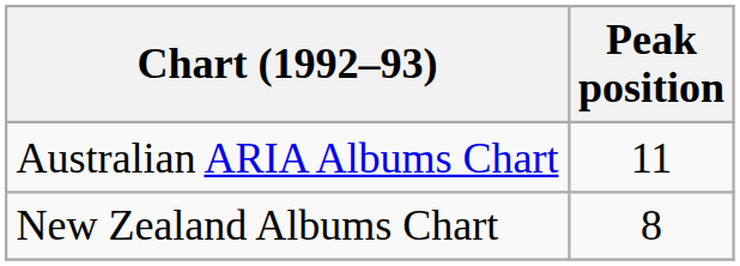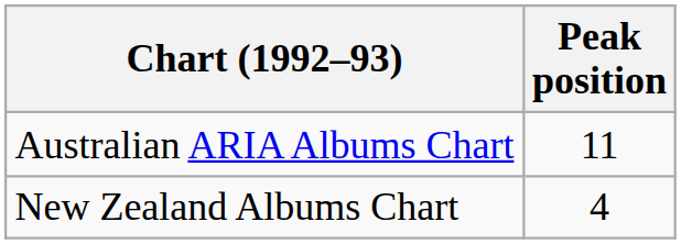New Zealand Albums Chart | Peak position: 8 -> 4
